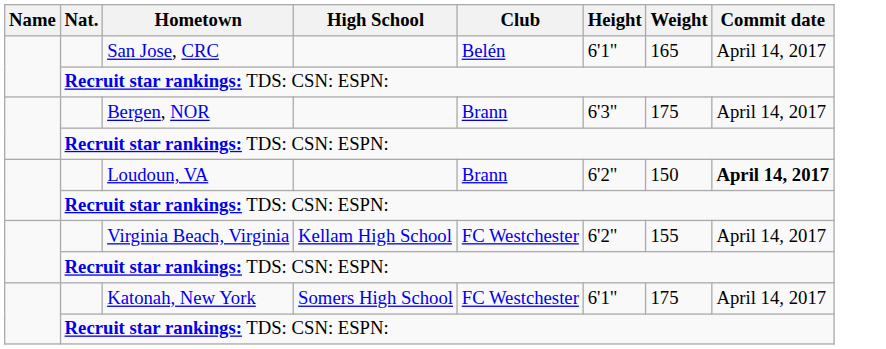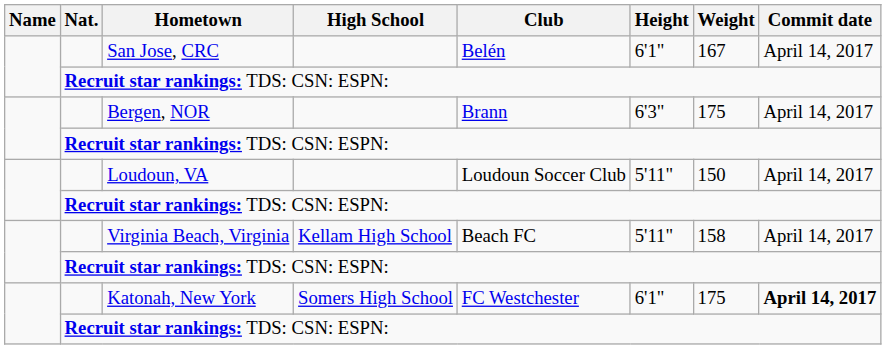San Jose, CRC | Weight: 165 -> 167
Loudoun, VA | Club: Brann -> Loudoun Soccer Club
Loudoun, VA | Height: 6'2" -> 5'11"
Loudoun, VA | Commit date: bold -> normal
Virginia Beach, Virginia | Club: FC Westchester -> Beach FC
Virginia Beach, Virginia | Height: 6'2" -> 5'11"
Virginia Beach, Virginia | Weight: 155 -> 158
Katonah, New York | Commit date: normal -> bold
